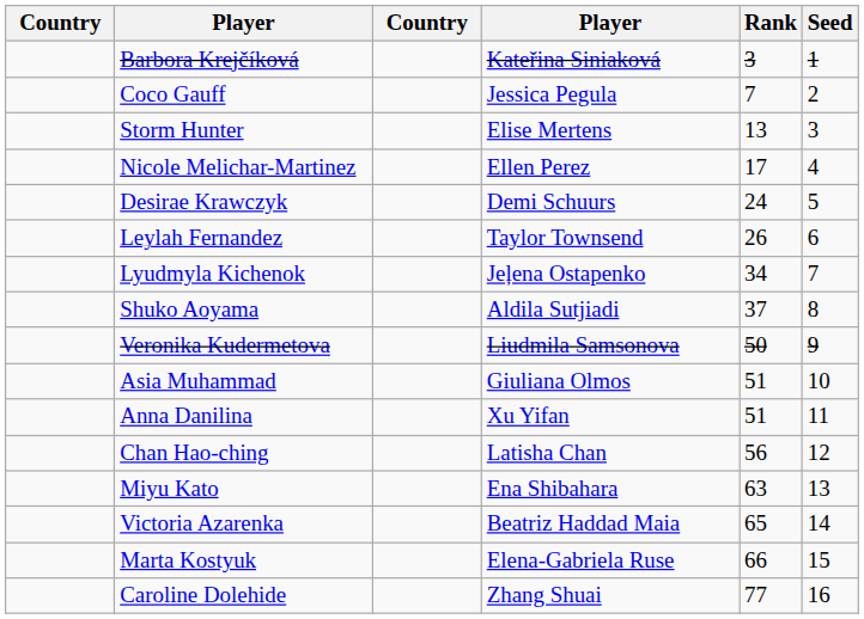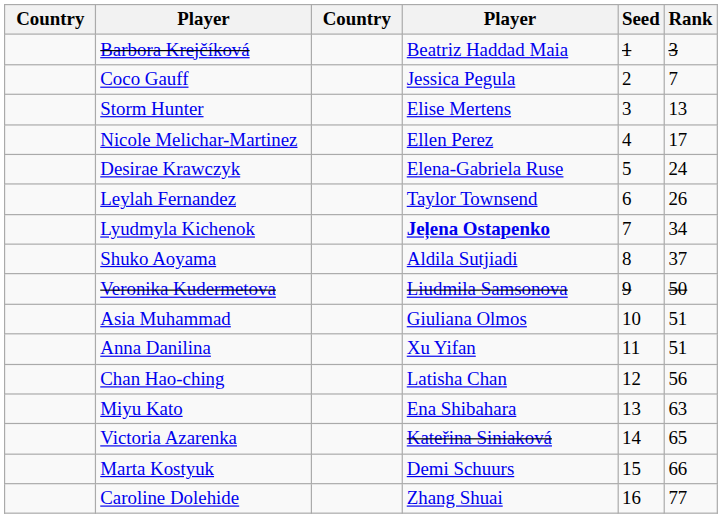columns swapped: Rank <-> Seed
Barbora Krejčíková | column 4: Kateřina Siniaková -> Beatriz Haddad Maia
Desirae Krawczyk | column 4: Demi Schuurs -> Elena-Gabriela Ruse
Lyudmyla Kichenok | column 4: normal -> bold
Victoria Azarenka | column 4: Beatriz Haddad Maia -> Kateřina Siniaková
Marta Kostyuk | column 4: Elena-Gabriela Ruse -> Demi Schuurs
